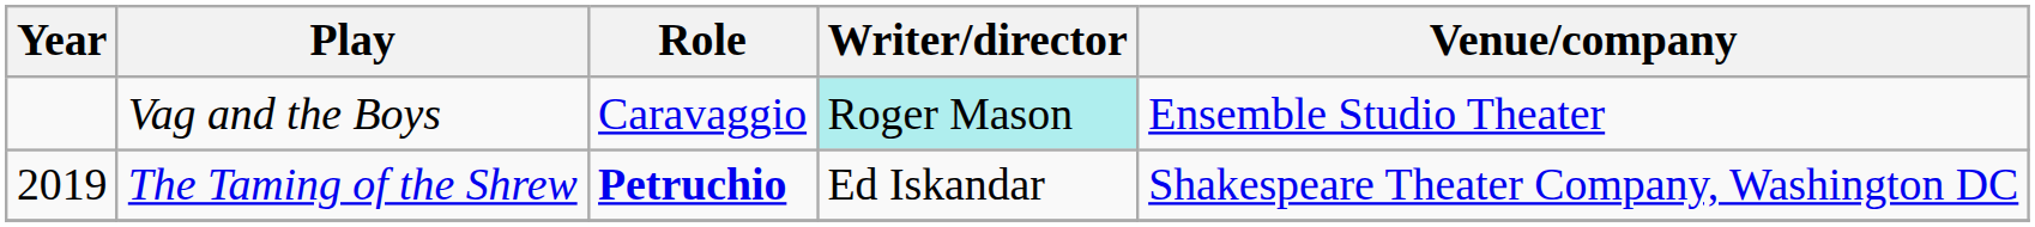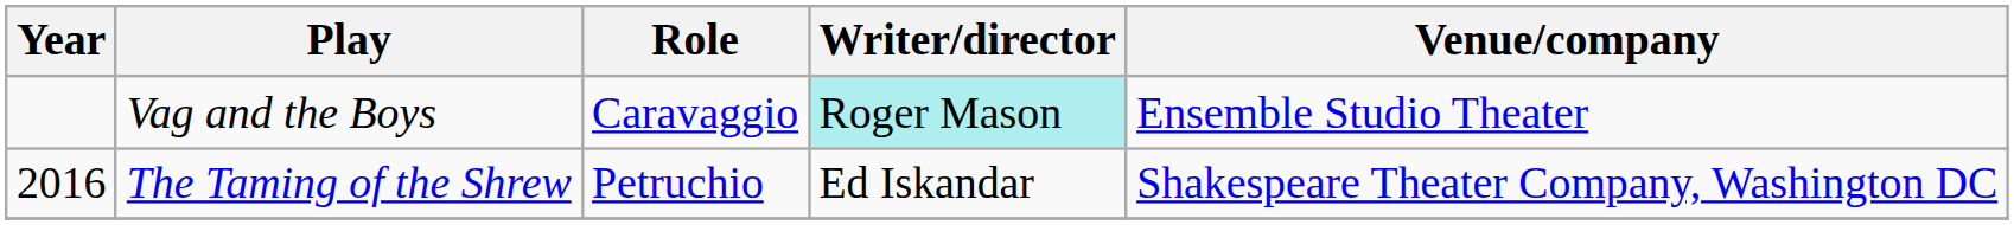The Taming of the Shrew | Year: 2019 -> 2016
The Taming of the Shrew | Role: bold -> normal
